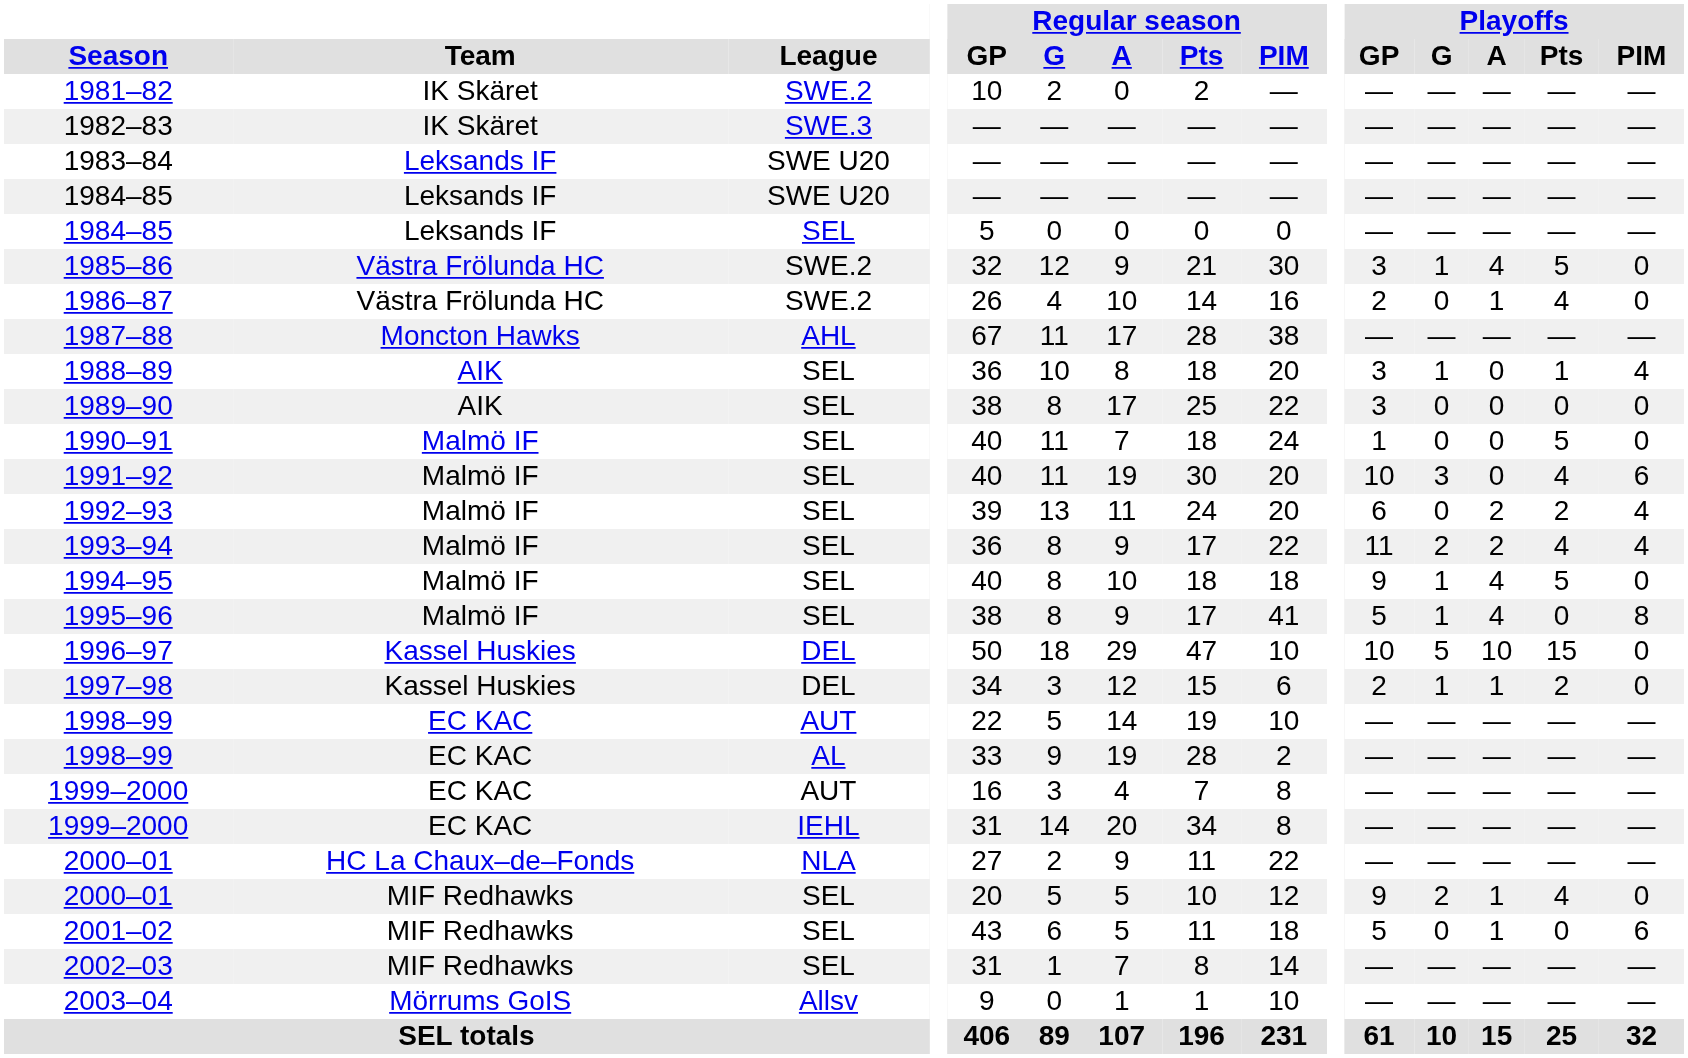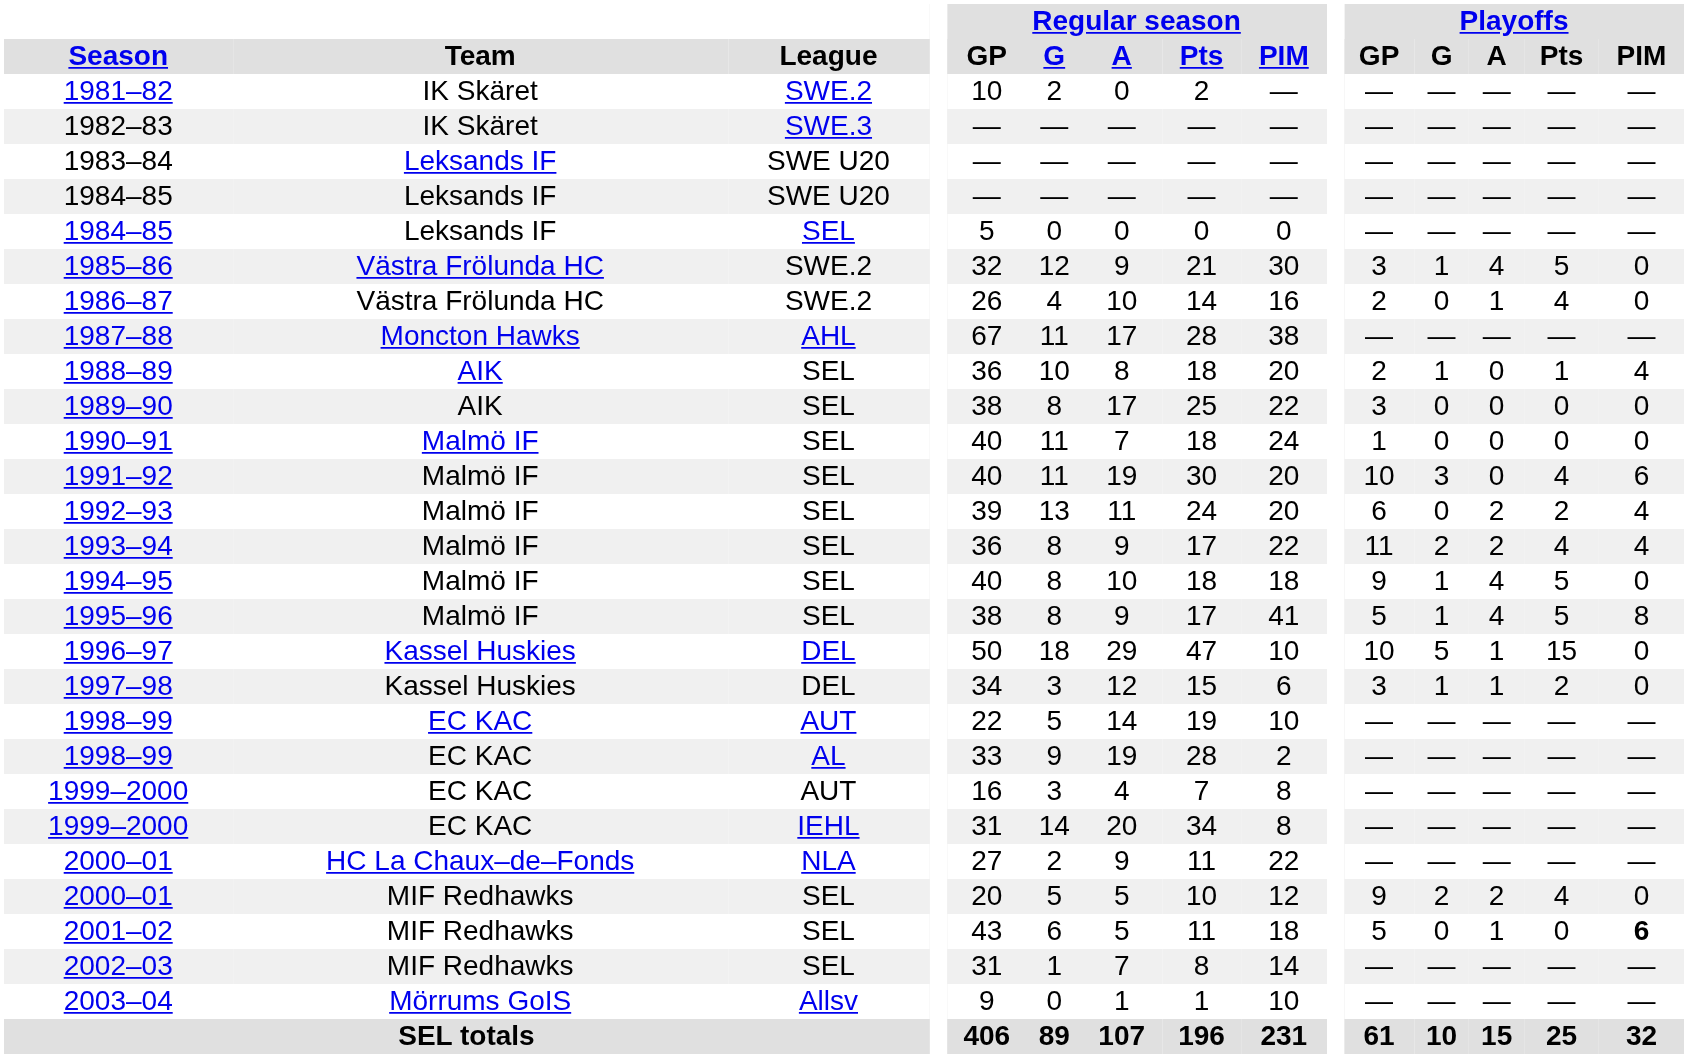1988–89 | Playoffs / GP: 3 -> 2
1990–91 | Playoffs / Pts: 5 -> 0
1995–96 | Playoffs / Pts: 0 -> 5
1996–97 | Playoffs / A: 10 -> 1
1997–98 | Playoffs / GP: 2 -> 3
2000–01 / SEL | Playoffs / A: 1 -> 2
2001–02 | Playoffs / PIM: normal -> bold
